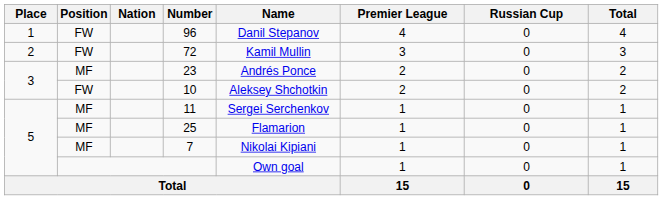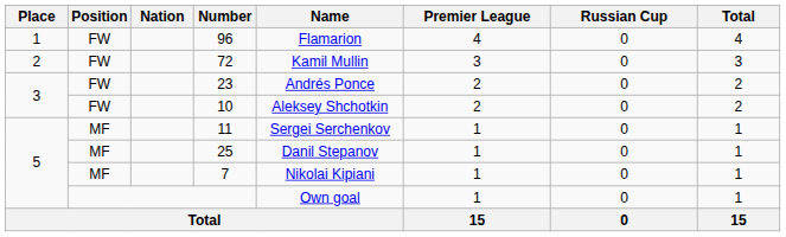96 | Name: Danil Stepanov -> Flamarion
23 | Position: MF -> FW
25 | Name: Flamarion -> Danil Stepanov
